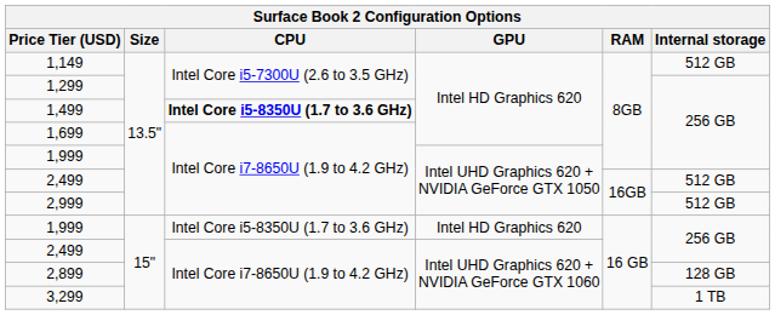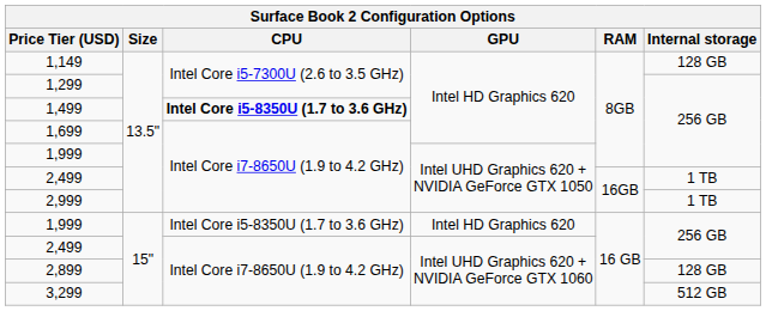1,149 | Internal storage: 512 GB -> 128 GB
2,499 / Intel UHD Graphics 620 + NVIDIA GeForce GTX 1050 | Internal storage: 512 GB -> 1 TB
2,999 | Internal storage: 512 GB -> 1 TB
3,299 | Internal storage: 1 TB -> 512 GB
